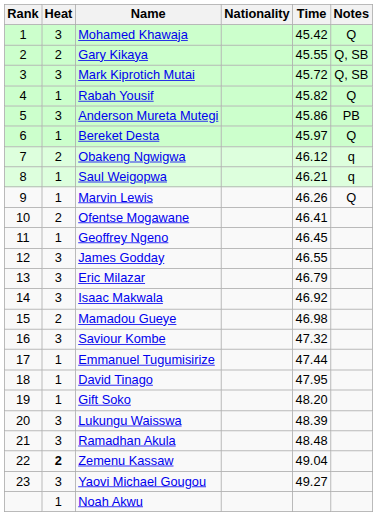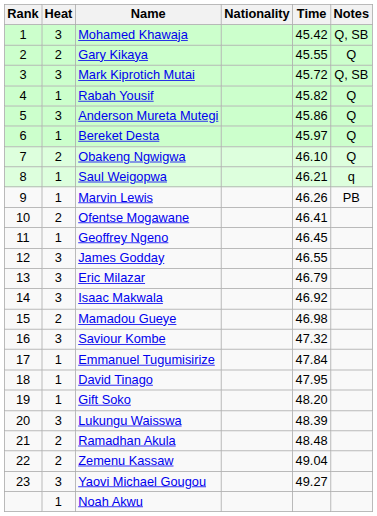Mohamed Khawaja | Notes: Q -> Q, SB
Gary Kikaya | Notes: Q, SB -> Q
Anderson Mureta Mutegi | Notes: PB -> Q
Obakeng Ngwigwa | Time: 46.12 -> 46.10
Obakeng Ngwigwa | Notes: q -> Q
Marvin Lewis | Notes: Q -> PB
Emmanuel Tugumisirize | Time: 47.44 -> 47.84
Ramadhan Akula | Heat: 3 -> 2
Zemenu Kassaw | Heat: bold -> normal
